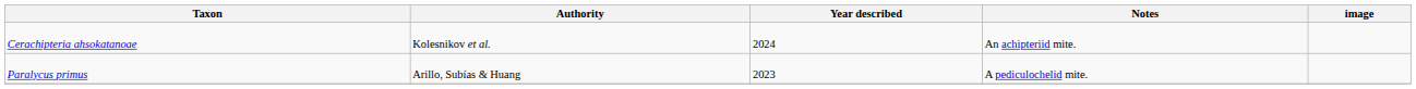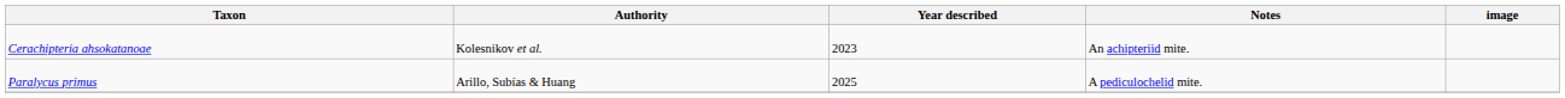Cerachipteria ahsokatanoae | Year described: 2024 -> 2023
Paralycus primus | Year described: 2023 -> 2025
